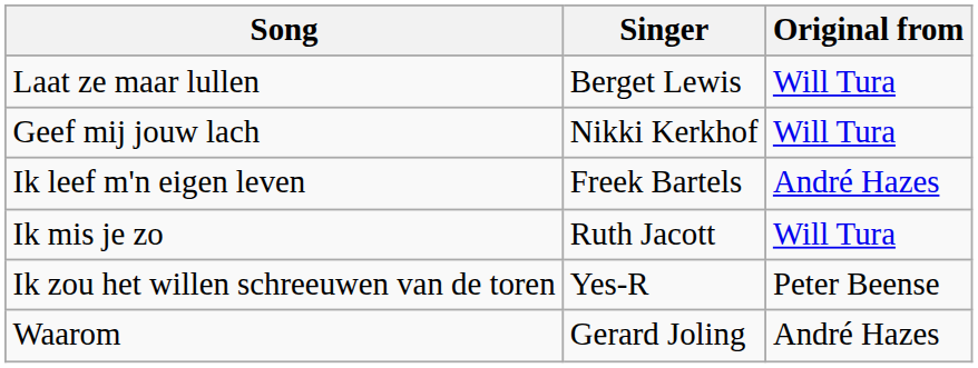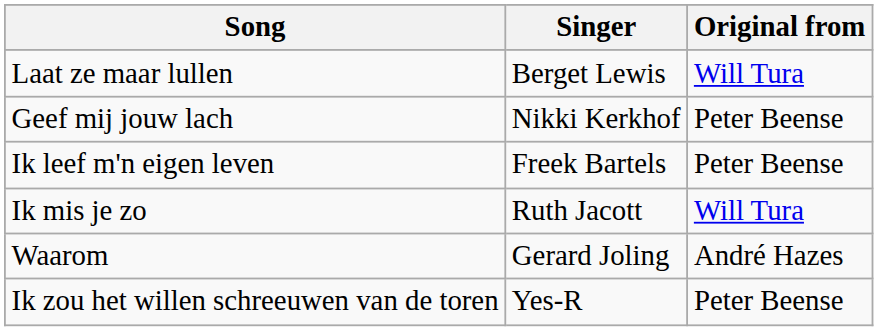Geef mij jouw lach | Original from: Will Tura -> Peter Beense
Ik leef m'n eigen leven | Original from: André Hazes -> Peter Beense
rows swapped: Ik zou het willen schreeuwen van de toren <-> Waarom
